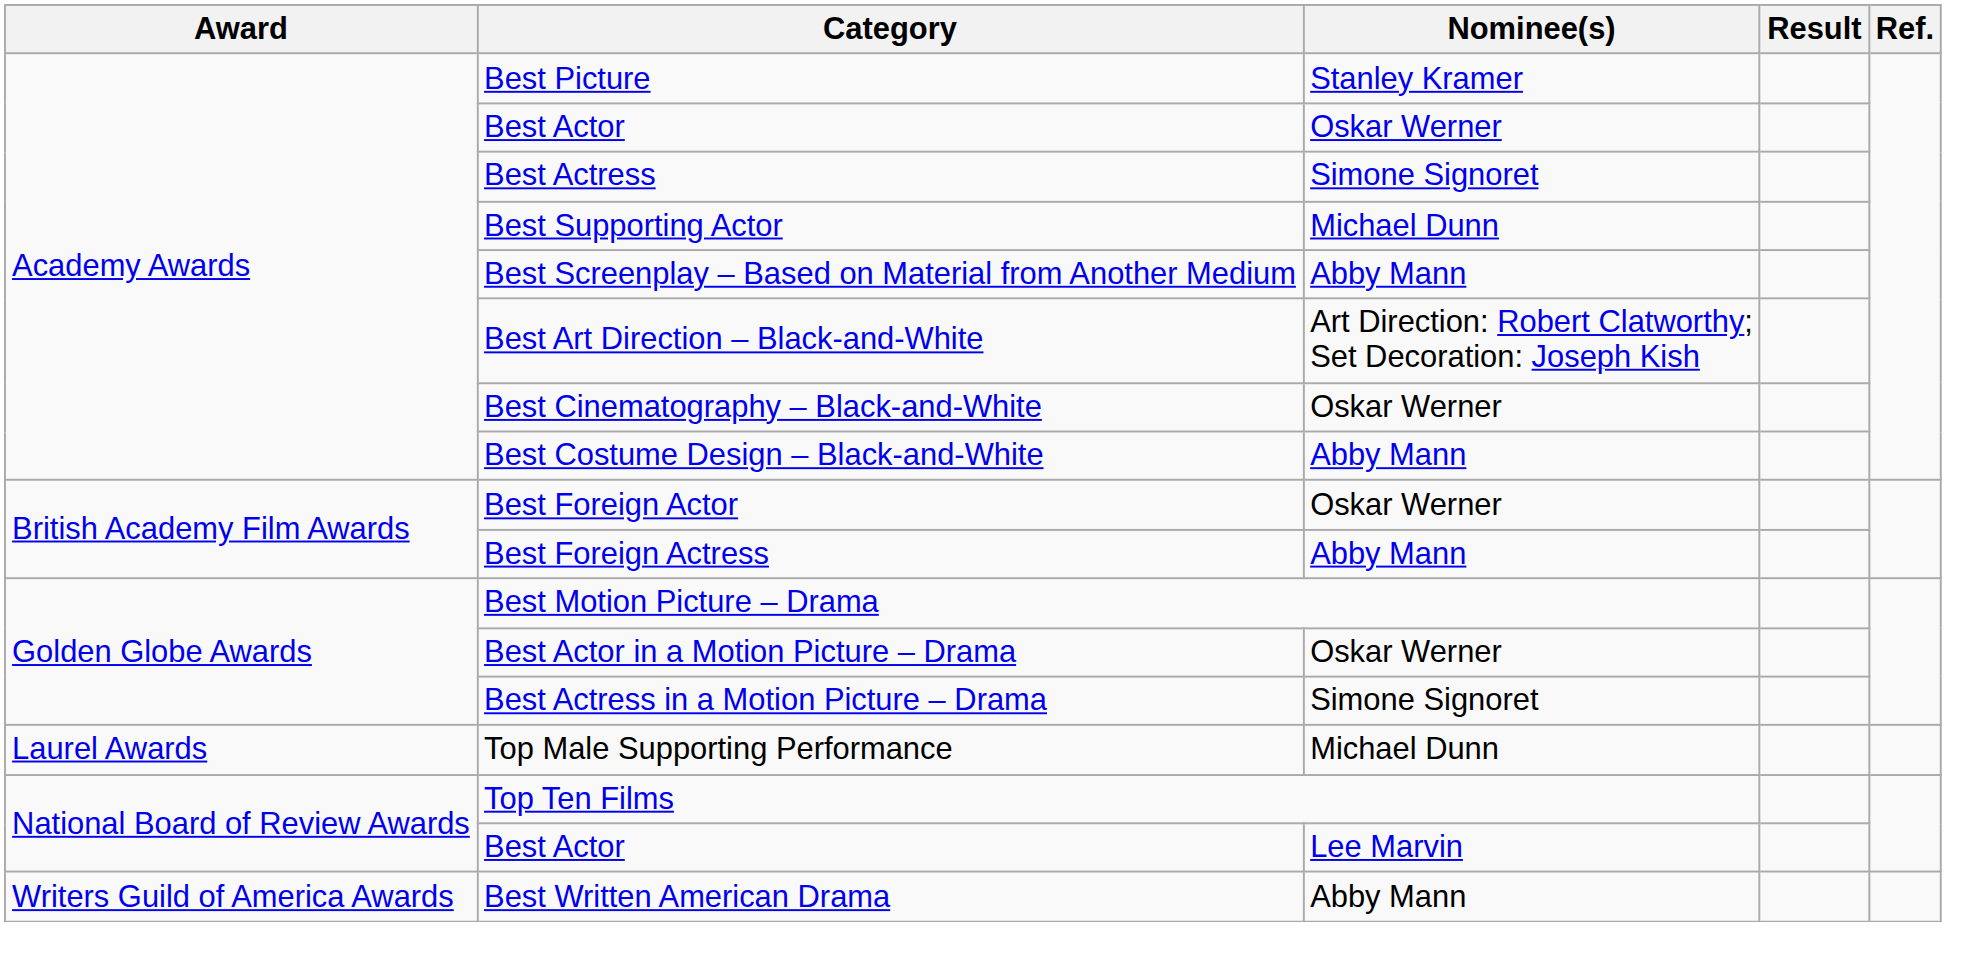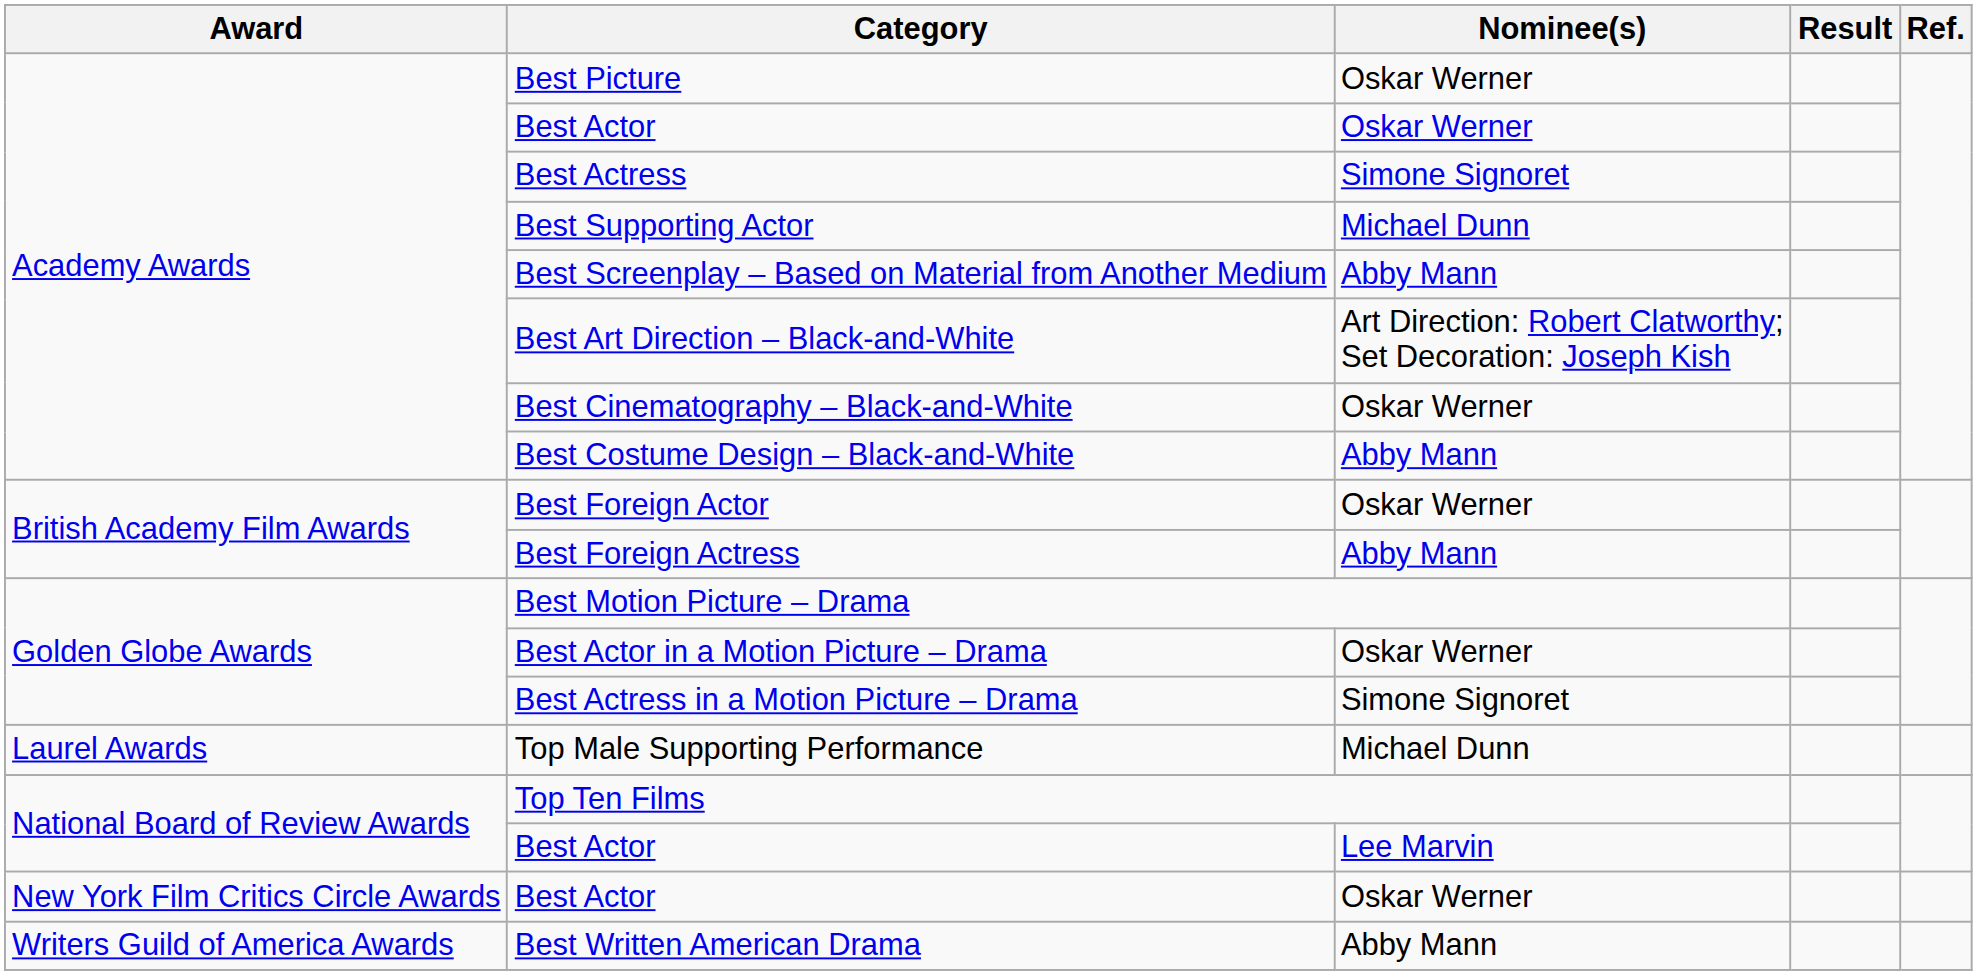Best Picture | Nominee(s): Stanley Kramer -> Oskar Werner
+ row: New York Film Critics Circle Awards | Best Actor | Oskar Werner
